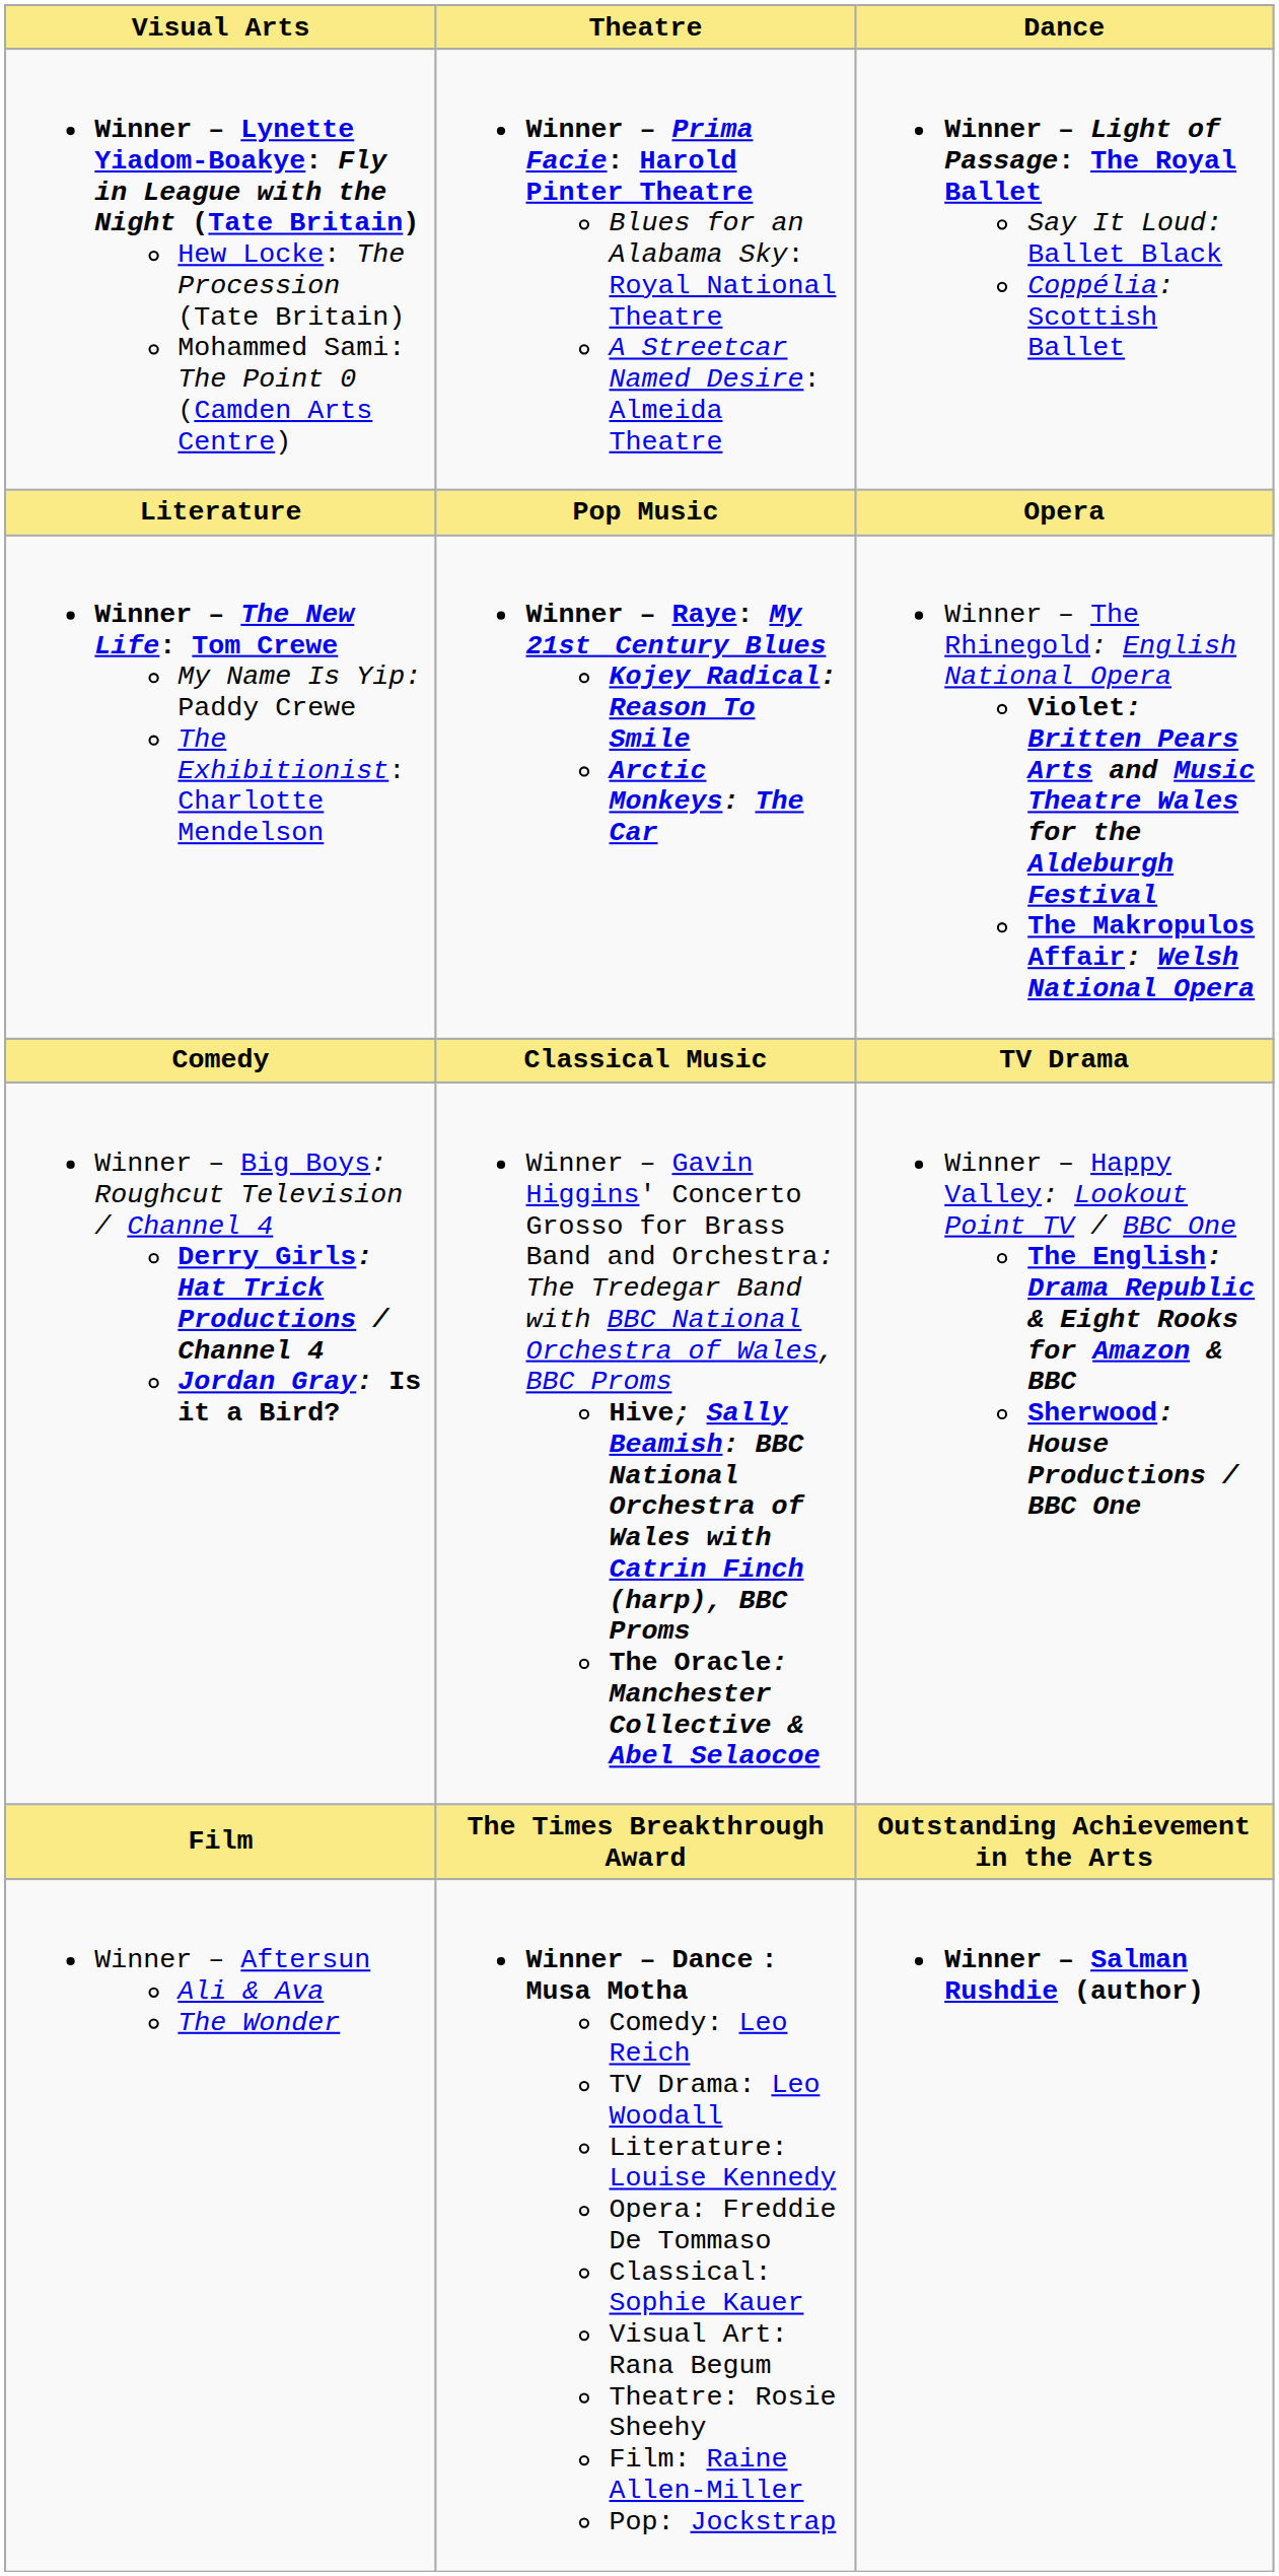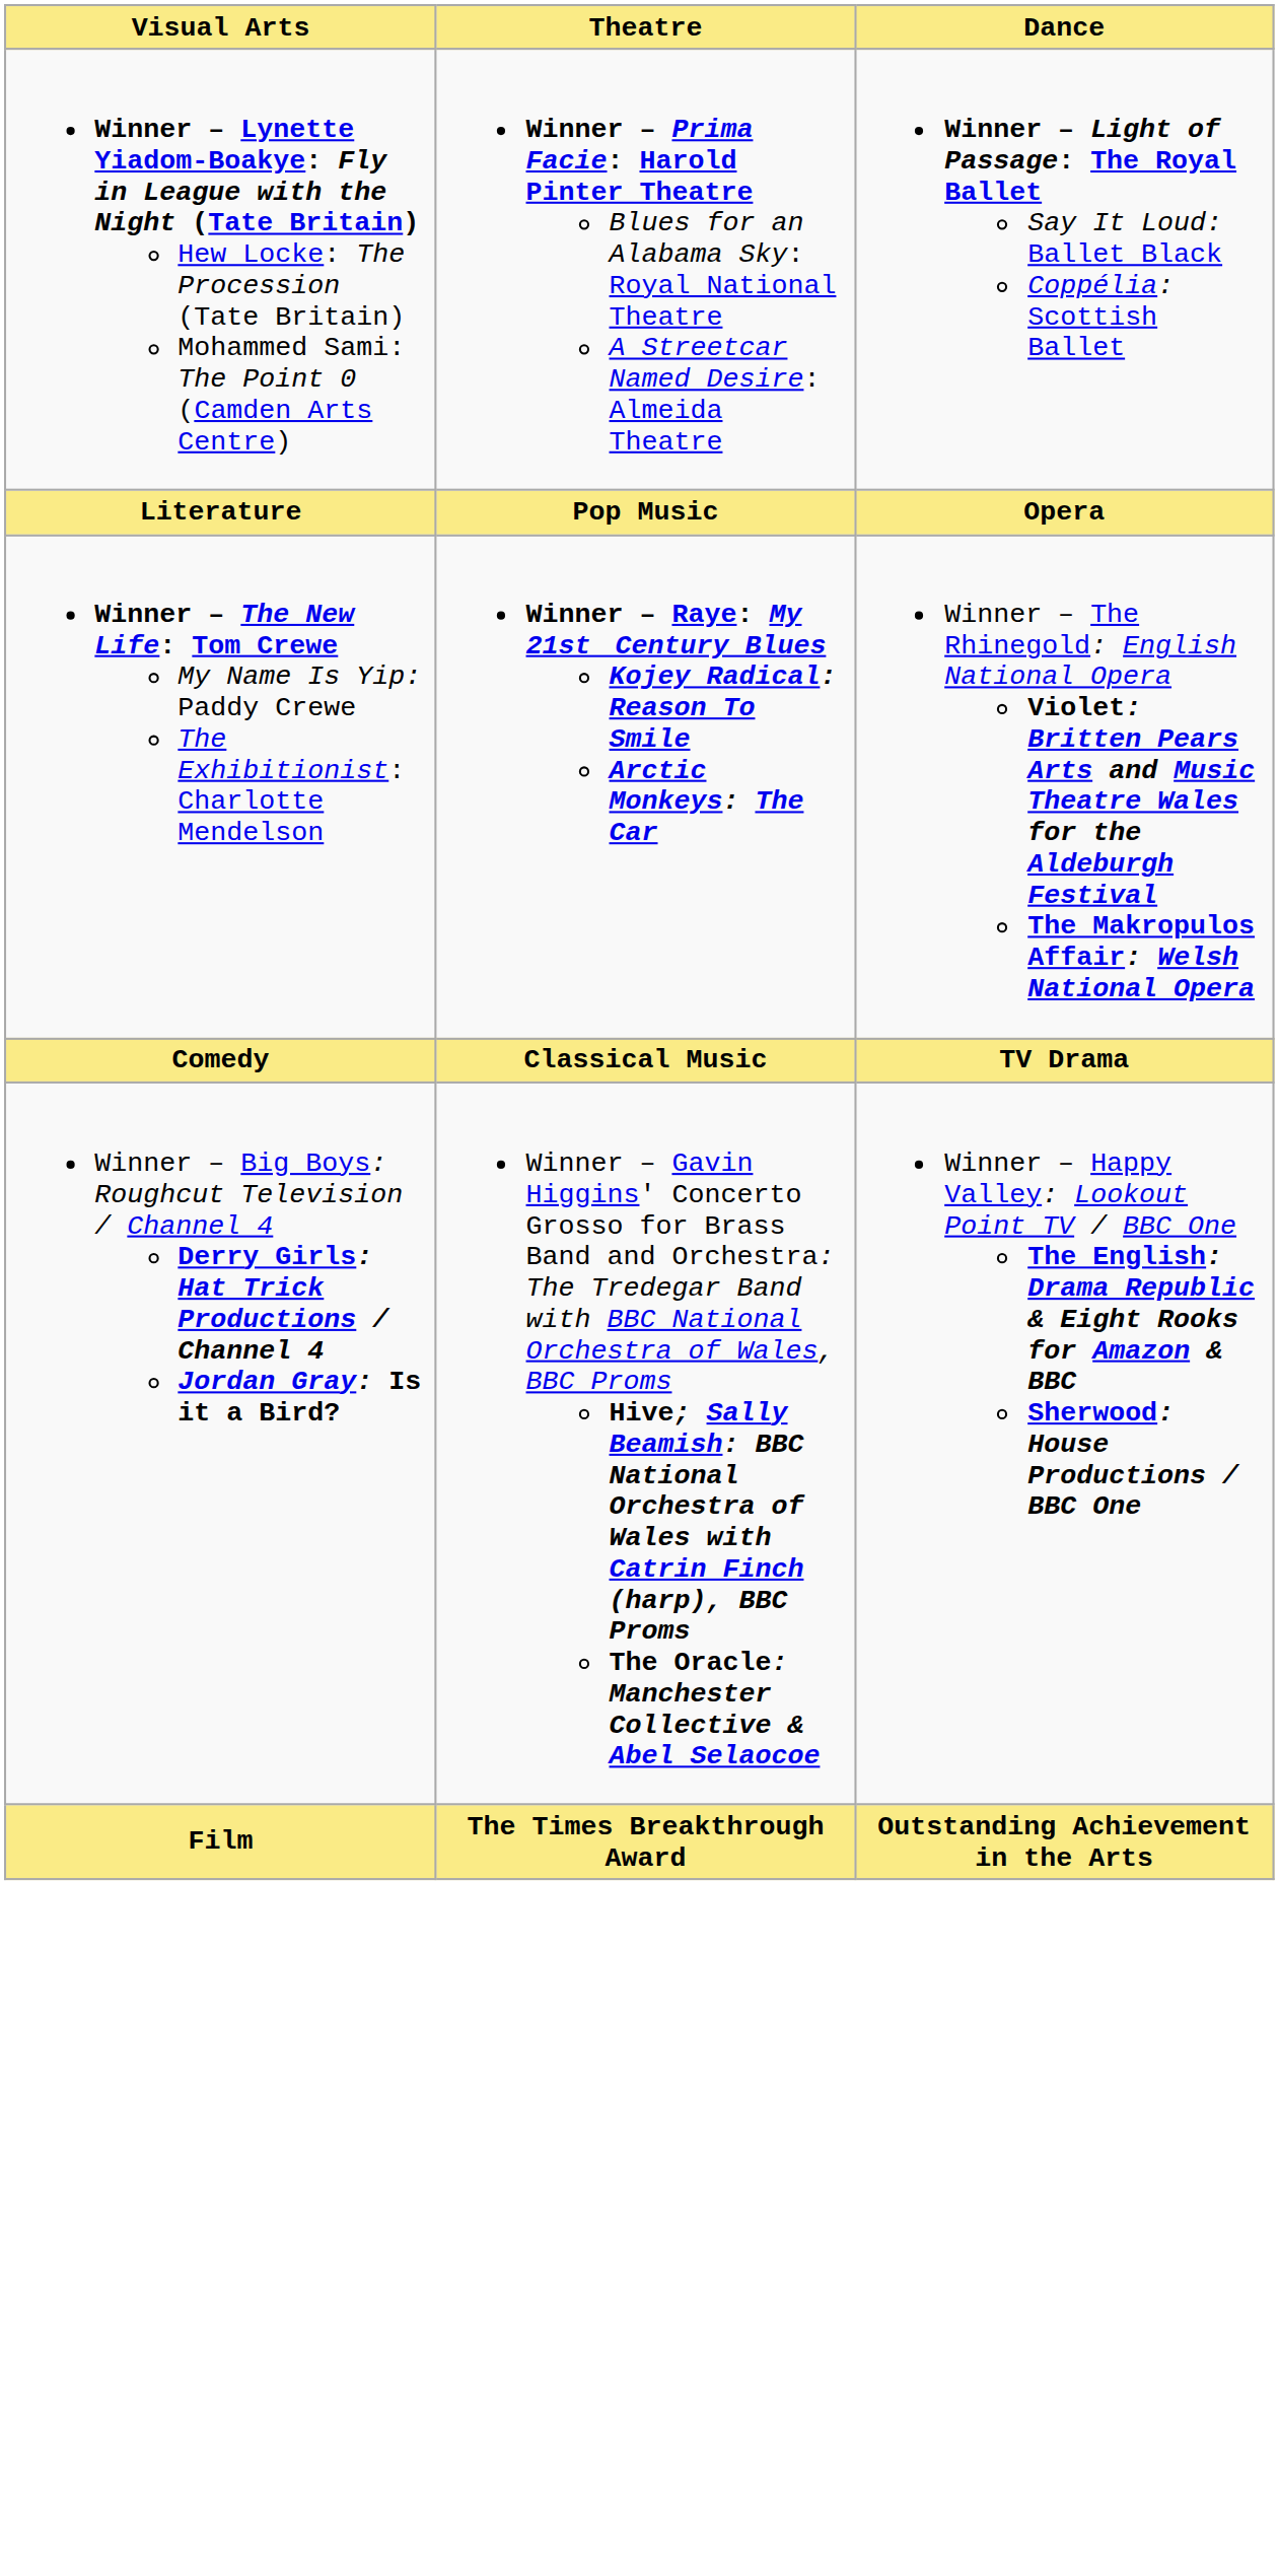- row: Winner – Aftersun Ali & Ava The Wonder | Winner – Dance : Musa Motha Comedy: Leo Reich TV Drama: Leo Woodall Literature: Louise Kennedy Opera: Freddie De Tommaso Classical: Sophie Kauer Visual Art: Rana Begum Theatre: Rosie Sheehy Film: Raine Allen-Miller Pop: Jockstrap | Winner – Salman Rushdie (author)
